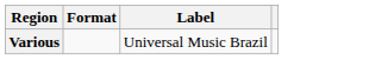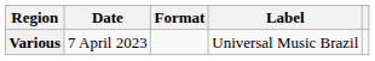+ column: Date | 7 April 2023
